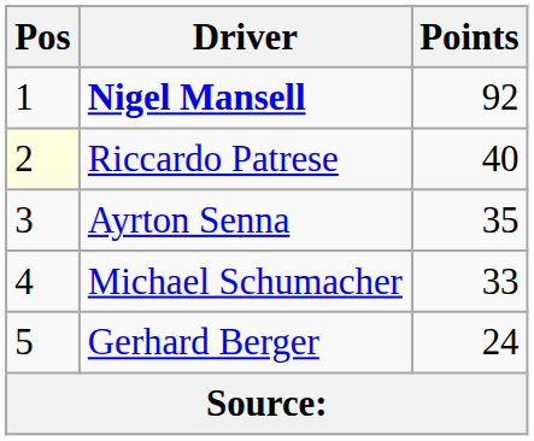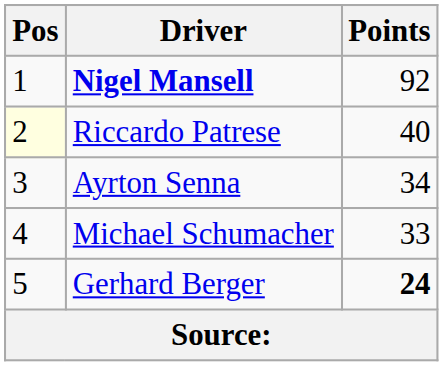Ayrton Senna | Points: 35 -> 34
Gerhard Berger | Points: normal -> bold
